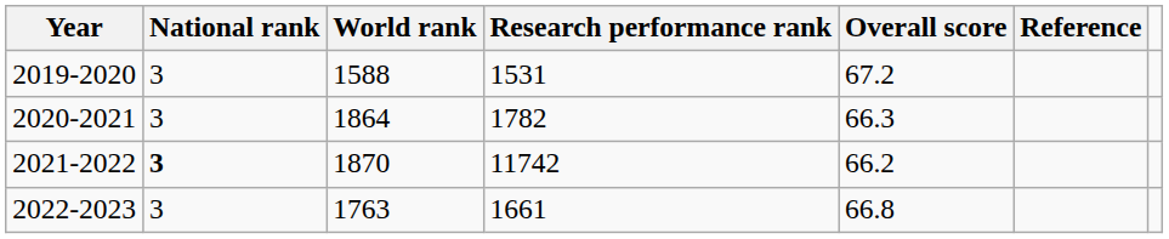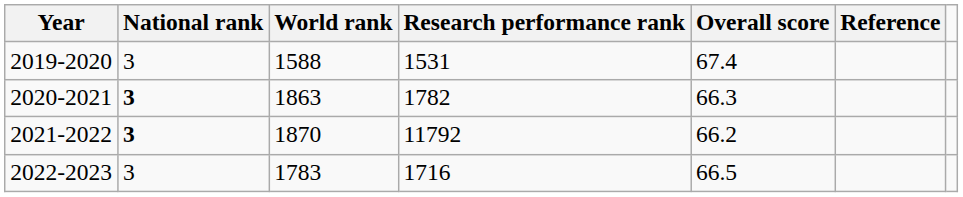2019-2020 | Overall score: 67.2 -> 67.4
2020-2021 | National rank: normal -> bold
2020-2021 | World rank: 1864 -> 1863
2021-2022 | Research performance rank: 11742 -> 11792
2022-2023 | World rank: 1763 -> 1783
2022-2023 | Research performance rank: 1661 -> 1716
2022-2023 | Overall score: 66.8 -> 66.5
